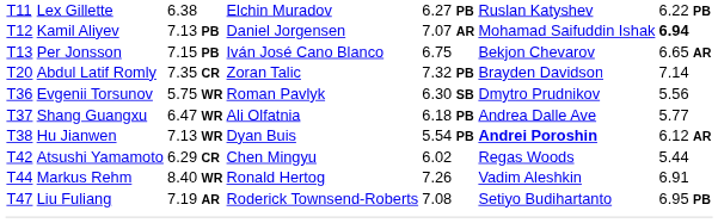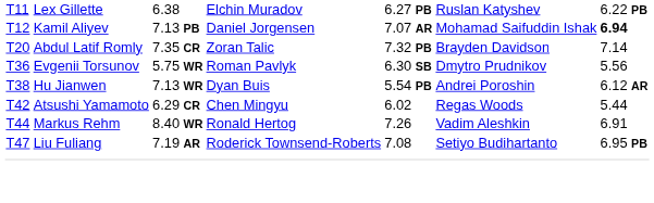- row: T13 | Per Jonsson | 7.15 PB | Iván José Cano Blanco | 6.75 | Bekjon Chevarov | 6.65 AR
- row: T37 | Shang Guangxu | 6.47 WR | Ali Olfatnia | 6.18 PB | Andrea Dalle Ave | 5.77
Hu Jianwen | column 6: bold -> normal
